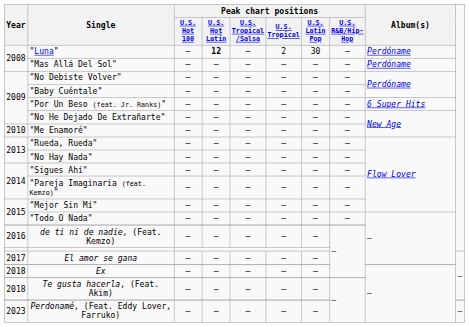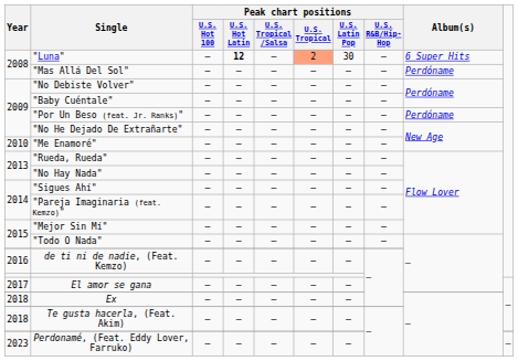"Luna" | Peak chart positions / U.S. Tropical: no background -> lightsalmon background
"Luna" | Album(s): Perdóname -> 6 Super Hits
"Por Un Beso (feat. Jr. Ranks)" | Album(s): 6 Super Hits -> Perdóname
